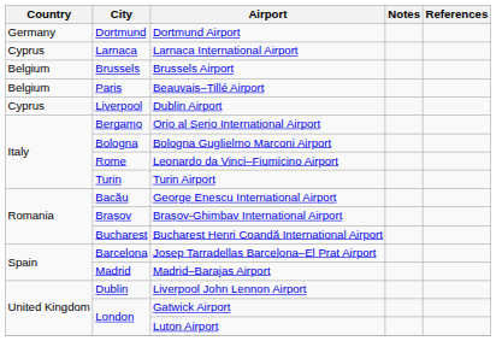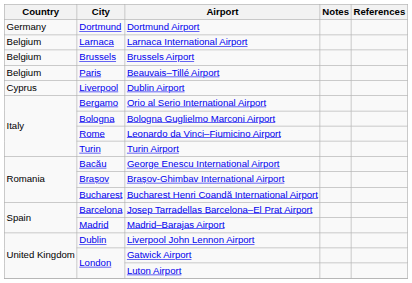Larnaca International Airport | Country: Cyprus -> Belgium
